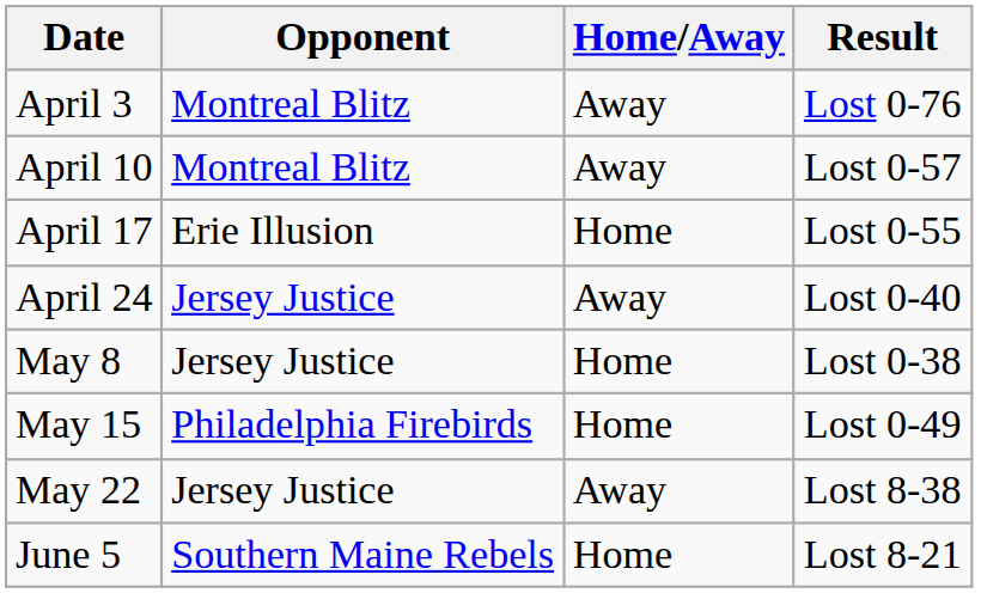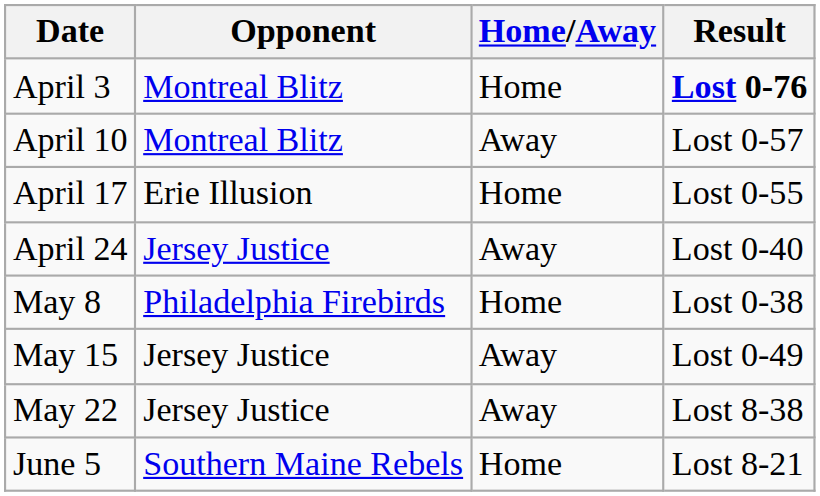April 3 | Home/Away: Away -> Home
April 3 | Result: normal -> bold
May 8 | Opponent: Jersey Justice -> Philadelphia Firebirds
May 15 | Opponent: Philadelphia Firebirds -> Jersey Justice
May 15 | Home/Away: Home -> Away
